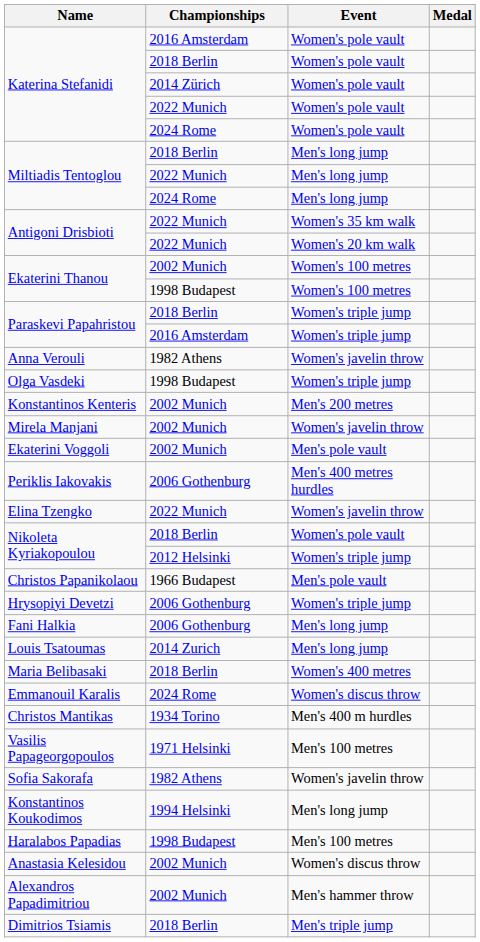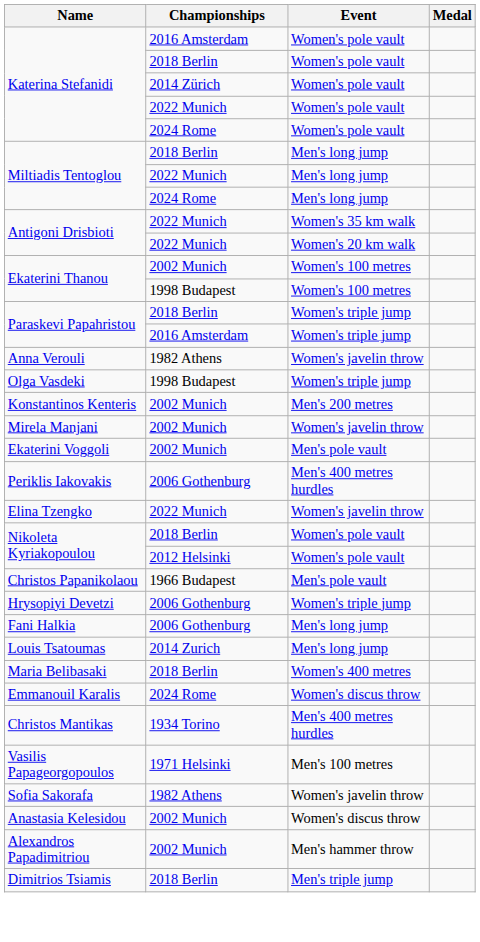Nikoleta Kyriakopoulou / 2012 Helsinki | Event: Women's triple jump -> Women's pole vault
Christos Mantikas | Event: Men's 400 m hurdles -> Men's 400 metres hurdles
- row: Konstantinos Koukodimos | 1994 Helsinki | Men's long jump
- row: Haralabos Papadias | 1998 Budapest | Men's 100 metres
